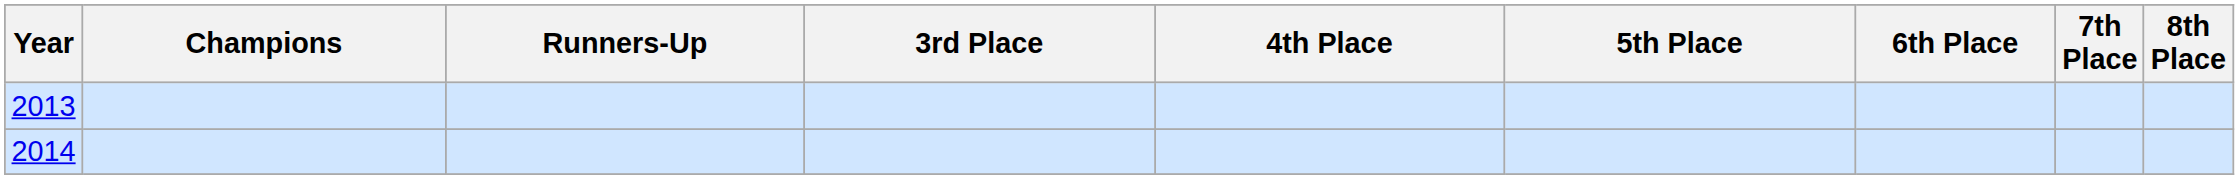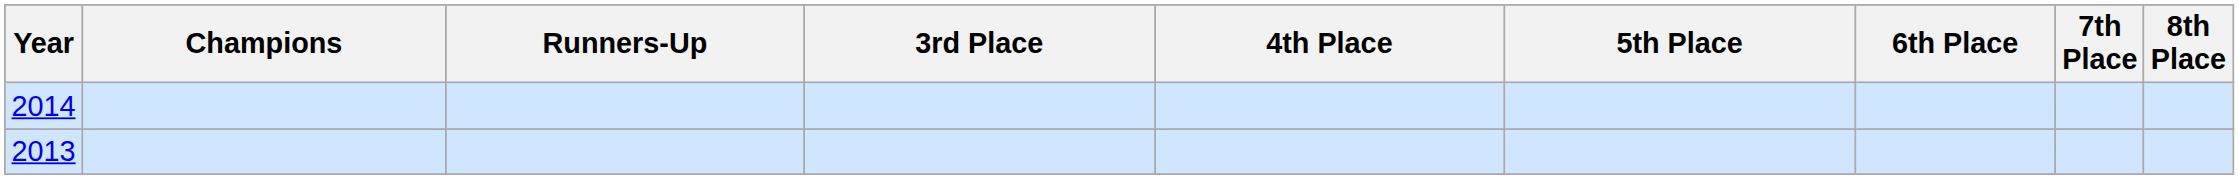rows swapped: 2013 <-> 2014
